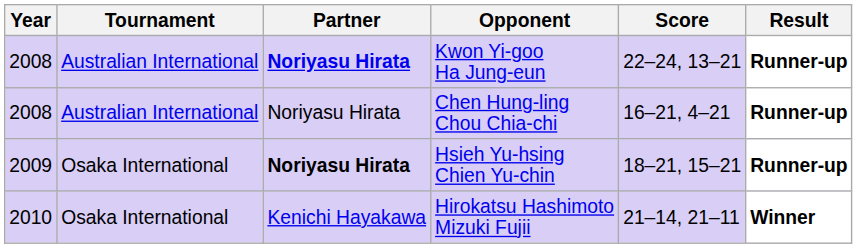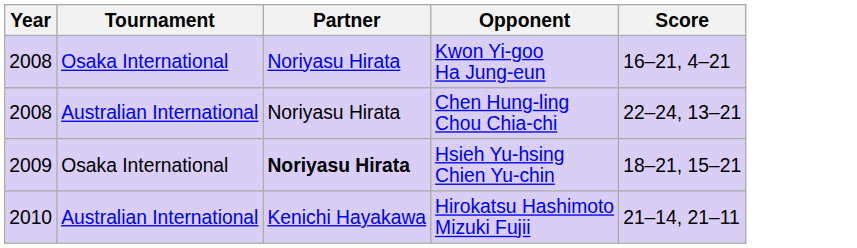- column: Result | Runner-up | Runner-up | Runner-up | Winner
Kwon Yi-goo Ha Jung-eun | Tournament: Australian International -> Osaka International
Kwon Yi-goo Ha Jung-eun | Partner: bold -> normal
Kwon Yi-goo Ha Jung-eun | Score: 22–24, 13–21 -> 16–21, 4–21
Chen Hung-ling Chou Chia-chi | Score: 16–21, 4–21 -> 22–24, 13–21
Hirokatsu Hashimoto Mizuki Fujii | Tournament: Osaka International -> Australian International
